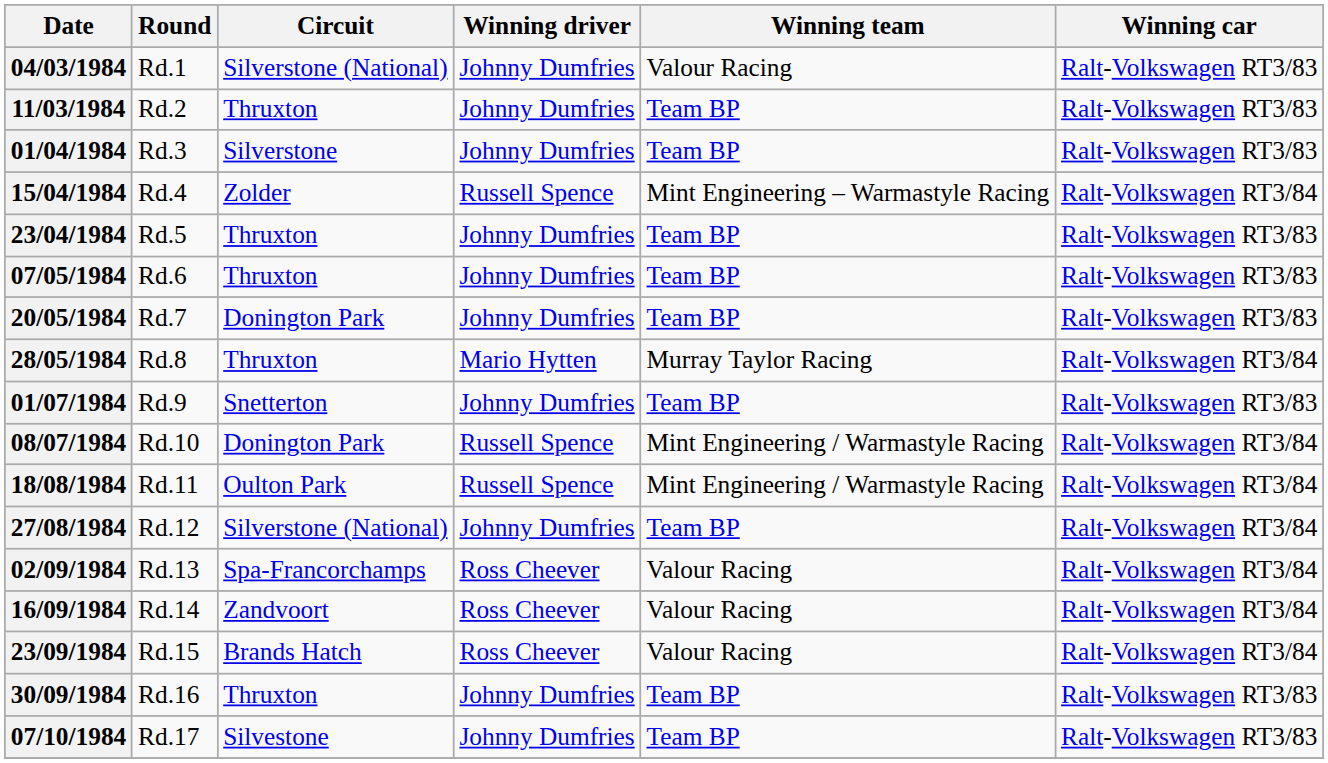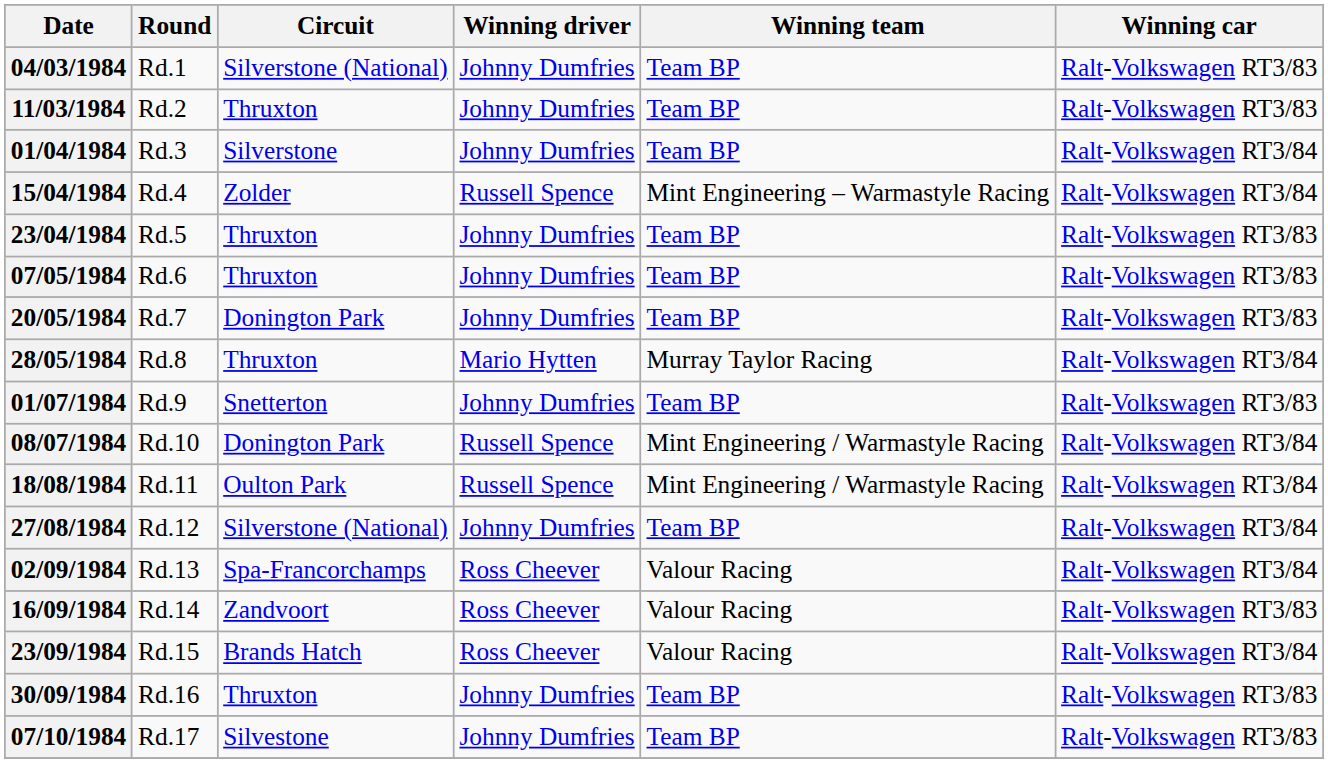04/03/1984 | Winning team: Valour Racing -> Team BP
01/04/1984 | Winning car: Ralt-Volkswagen RT3/83 -> Ralt-Volkswagen RT3/84
16/09/1984 | Winning car: Ralt-Volkswagen RT3/84 -> Ralt-Volkswagen RT3/83
